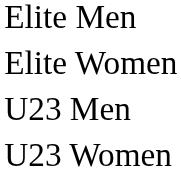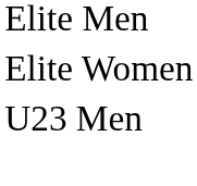- row: U23 Women
